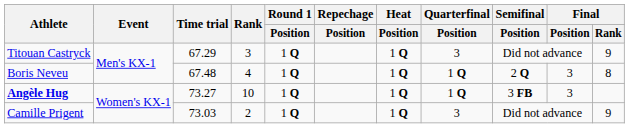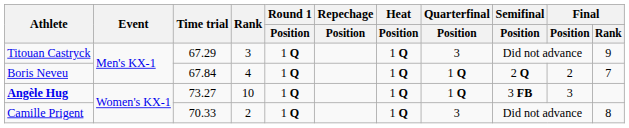Boris Neveu | Time trial: 67.48 -> 67.84
Boris Neveu | Final / Position: 3 -> 2
Boris Neveu | Final / Rank: 8 -> 7
Camille Prigent | Time trial: 73.03 -> 70.33
Camille Prigent | Final / Rank: 9 -> 8
